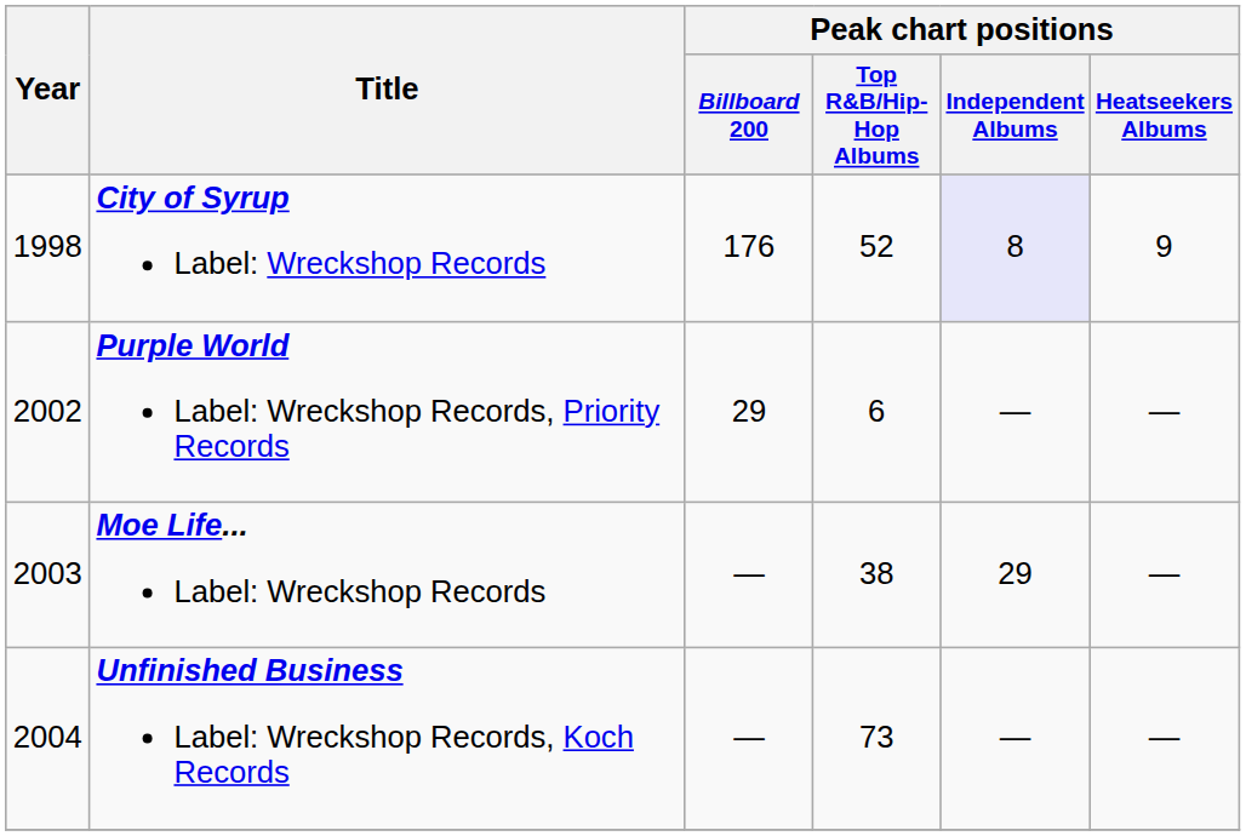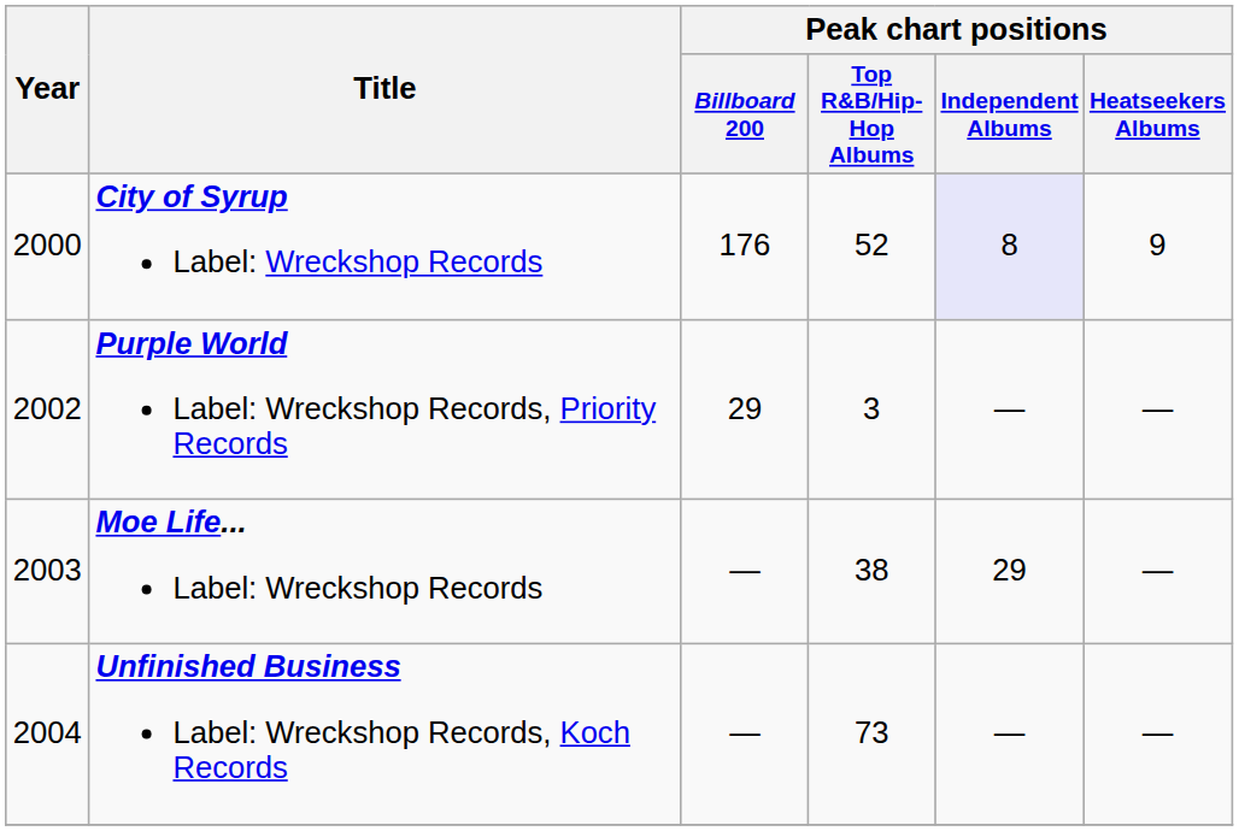City of Syrup Label: Wreckshop Records | Year: 1998 -> 2000
Purple World Label: Wreckshop Records, Priority Records | Peak chart positions / Top R&B/Hip-Hop Albums: 6 -> 3
